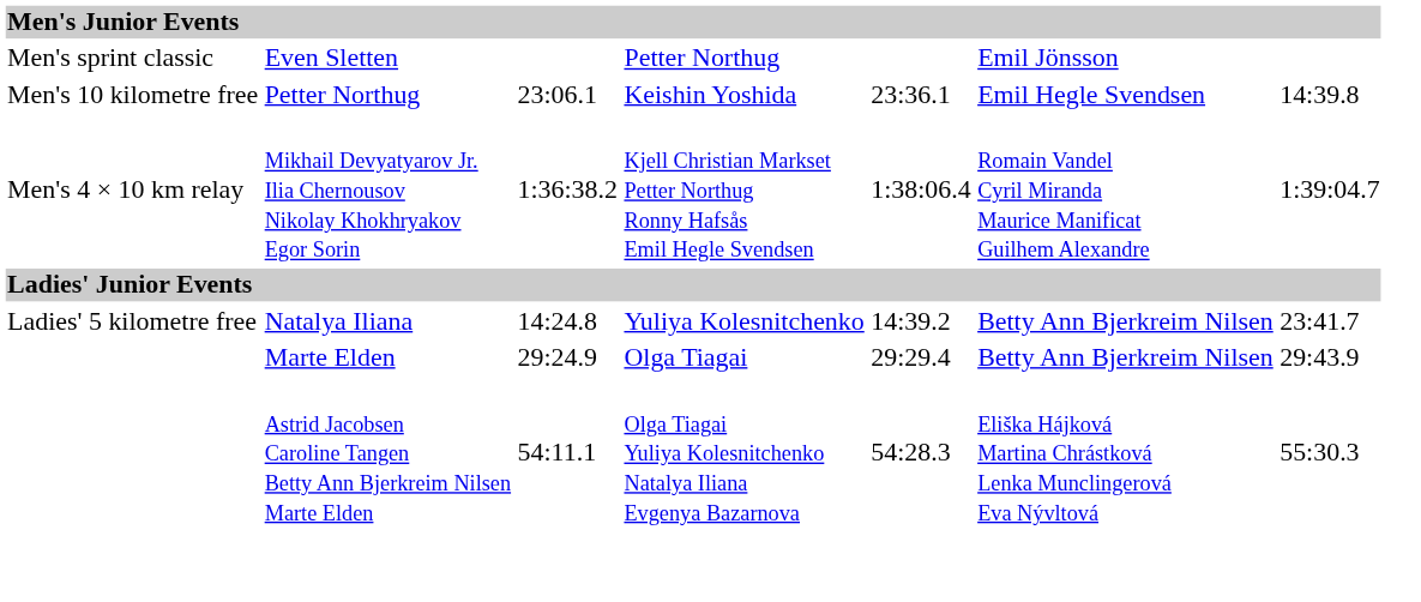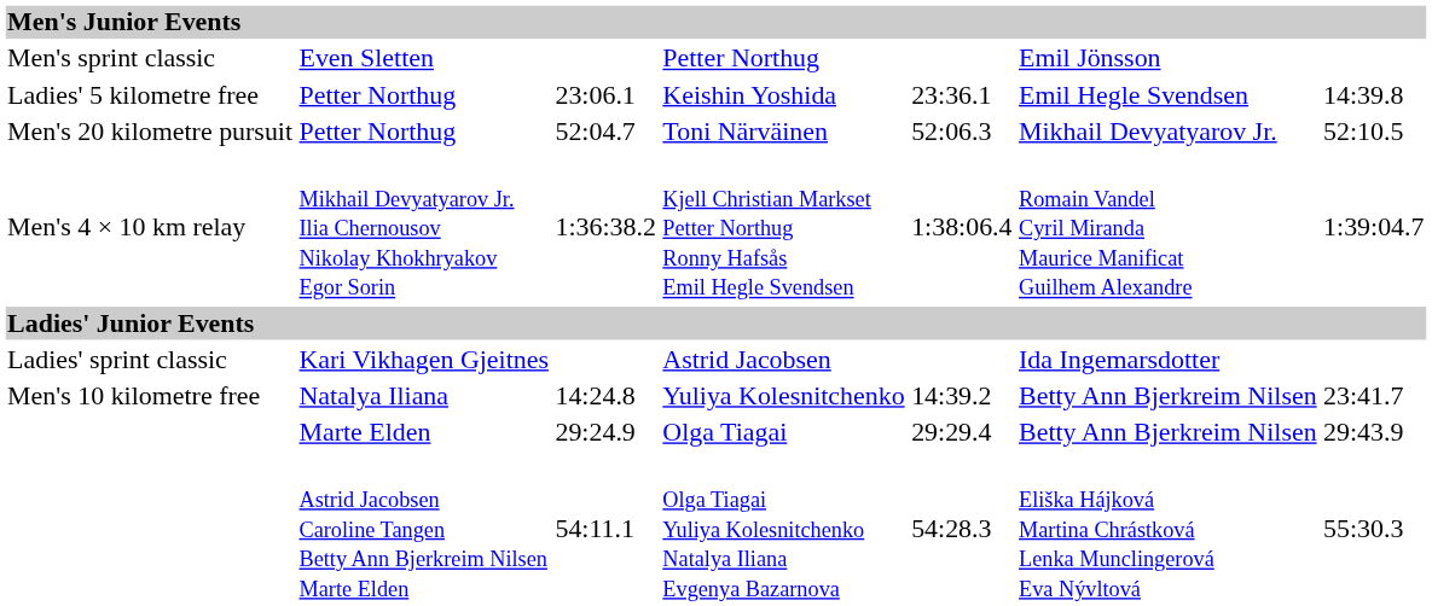Keishin Yoshida | column 1: Men's 10 kilometre free -> Ladies' 5 kilometre free
+ row: Men's 20 kilometre pursuit | Petter Northug | 52:04.7 | Toni Närväinen | 52:06.3 | Mikhail Devyatyarov Jr. | 52:10.5
+ row: Ladies' sprint classic | Kari Vikhagen Gjeitnes | Astrid Jacobsen | Ida Ingemarsdotter
Yuliya Kolesnitchenko | column 1: Ladies' 5 kilometre free -> Men's 10 kilometre free
